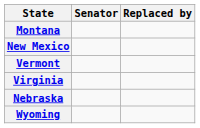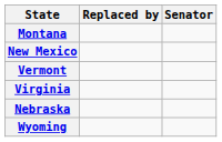columns swapped: Senator <-> Replaced by
